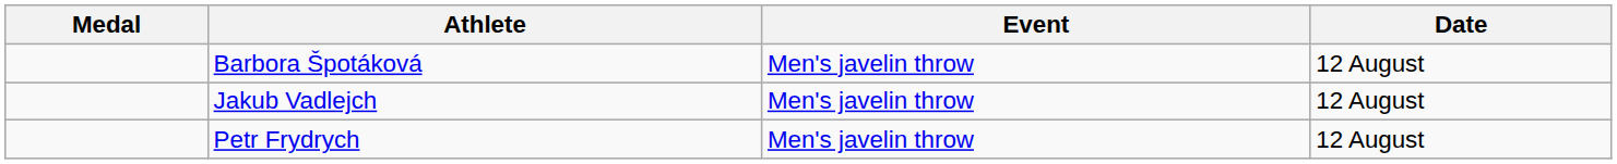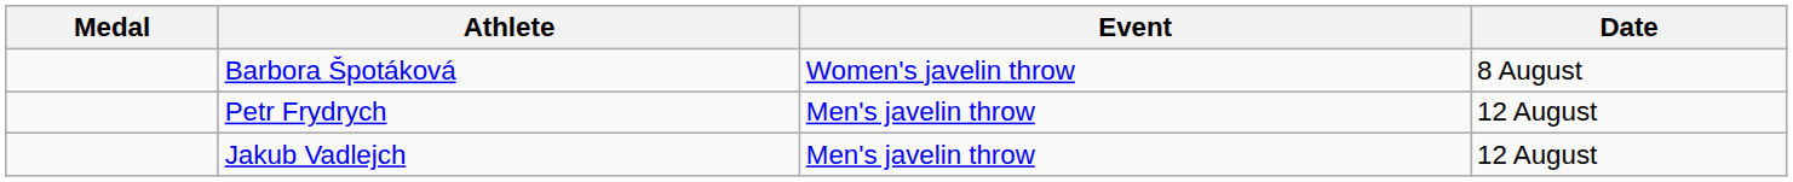Barbora Špotáková | Event: Men's javelin throw -> Women's javelin throw
Barbora Špotáková | Date: 12 August -> 8 August
rows swapped: Jakub Vadlejch <-> Petr Frydrych
